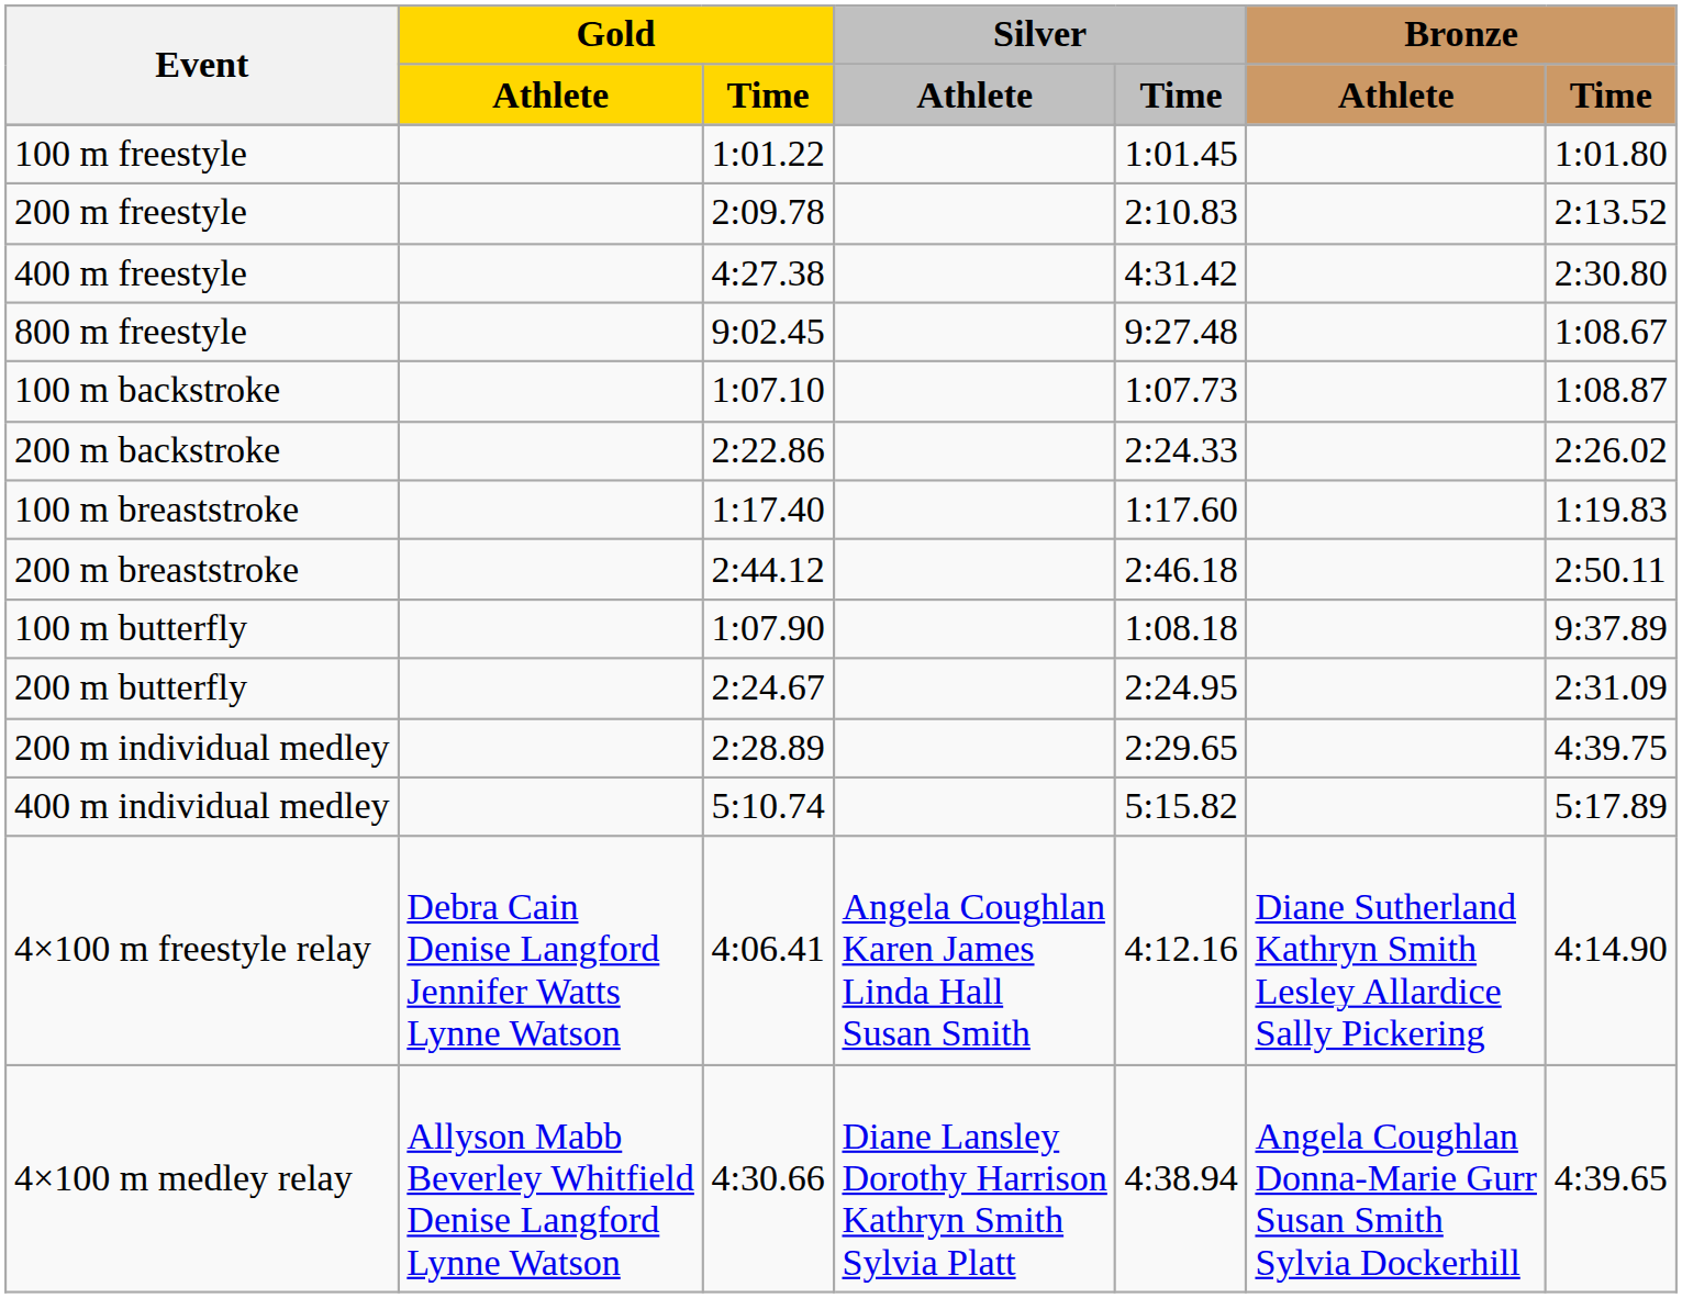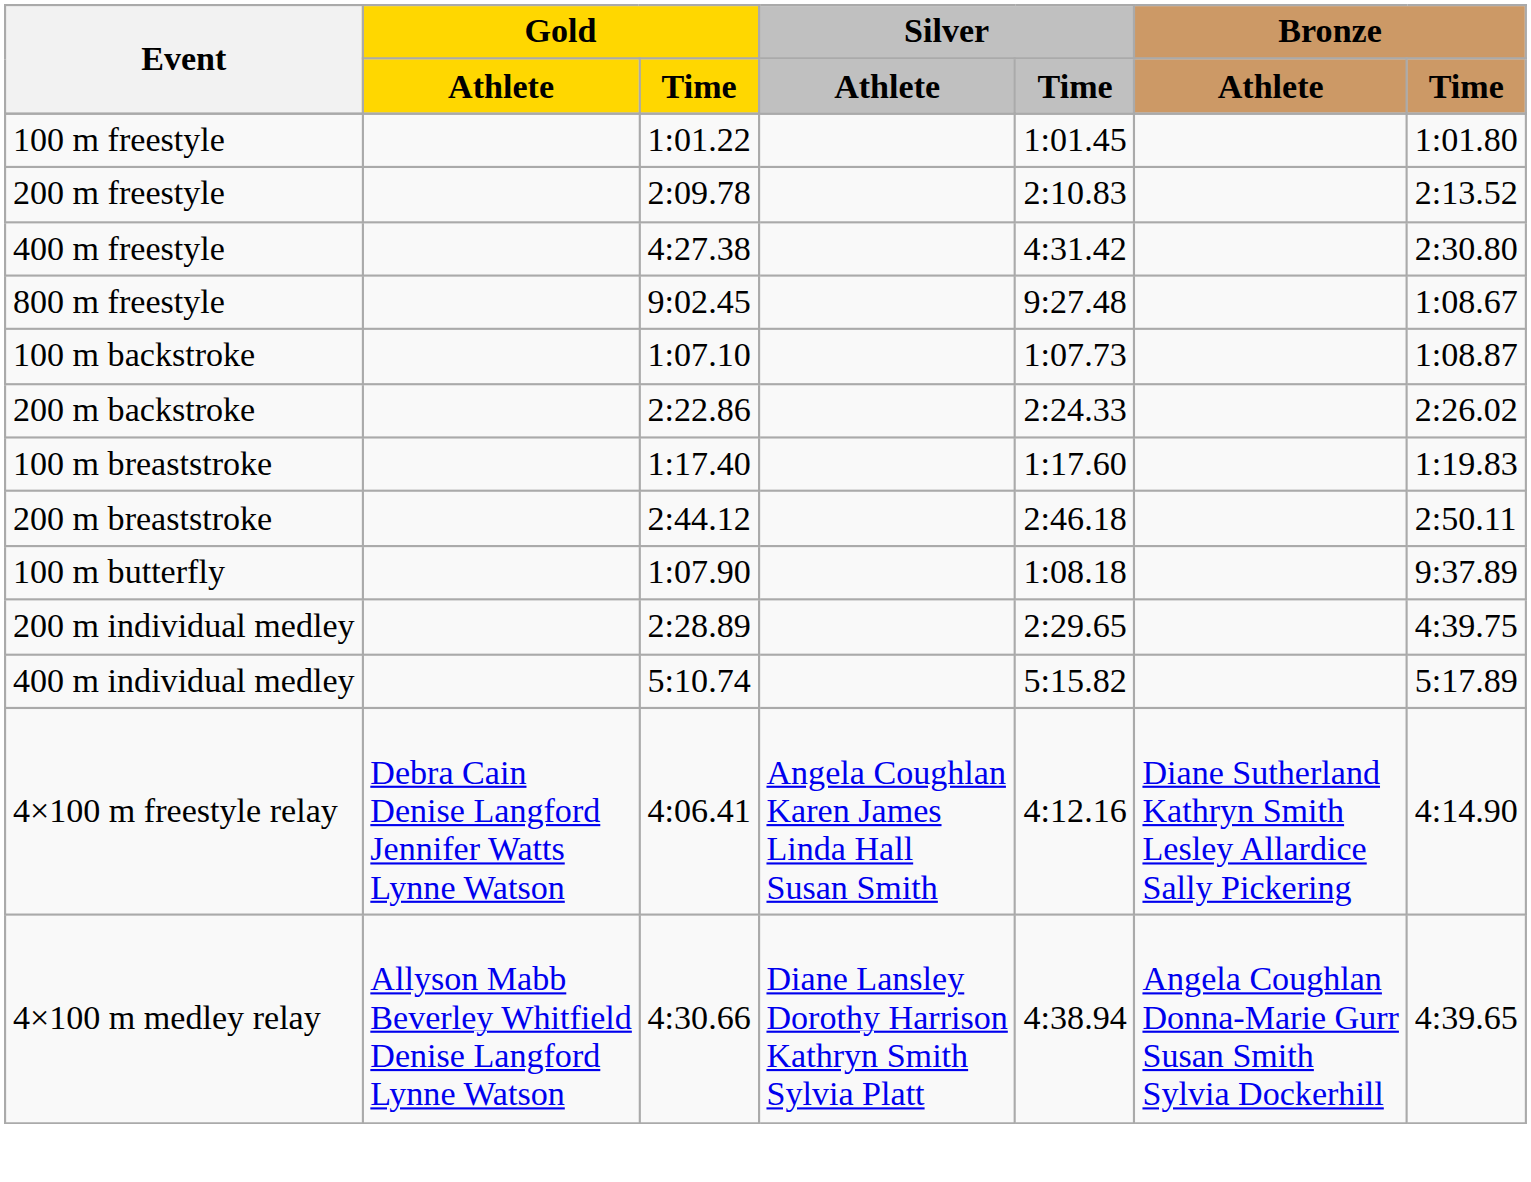- row: 200 m butterfly | 2:24.67 | 2:24.95 | 2:31.09
